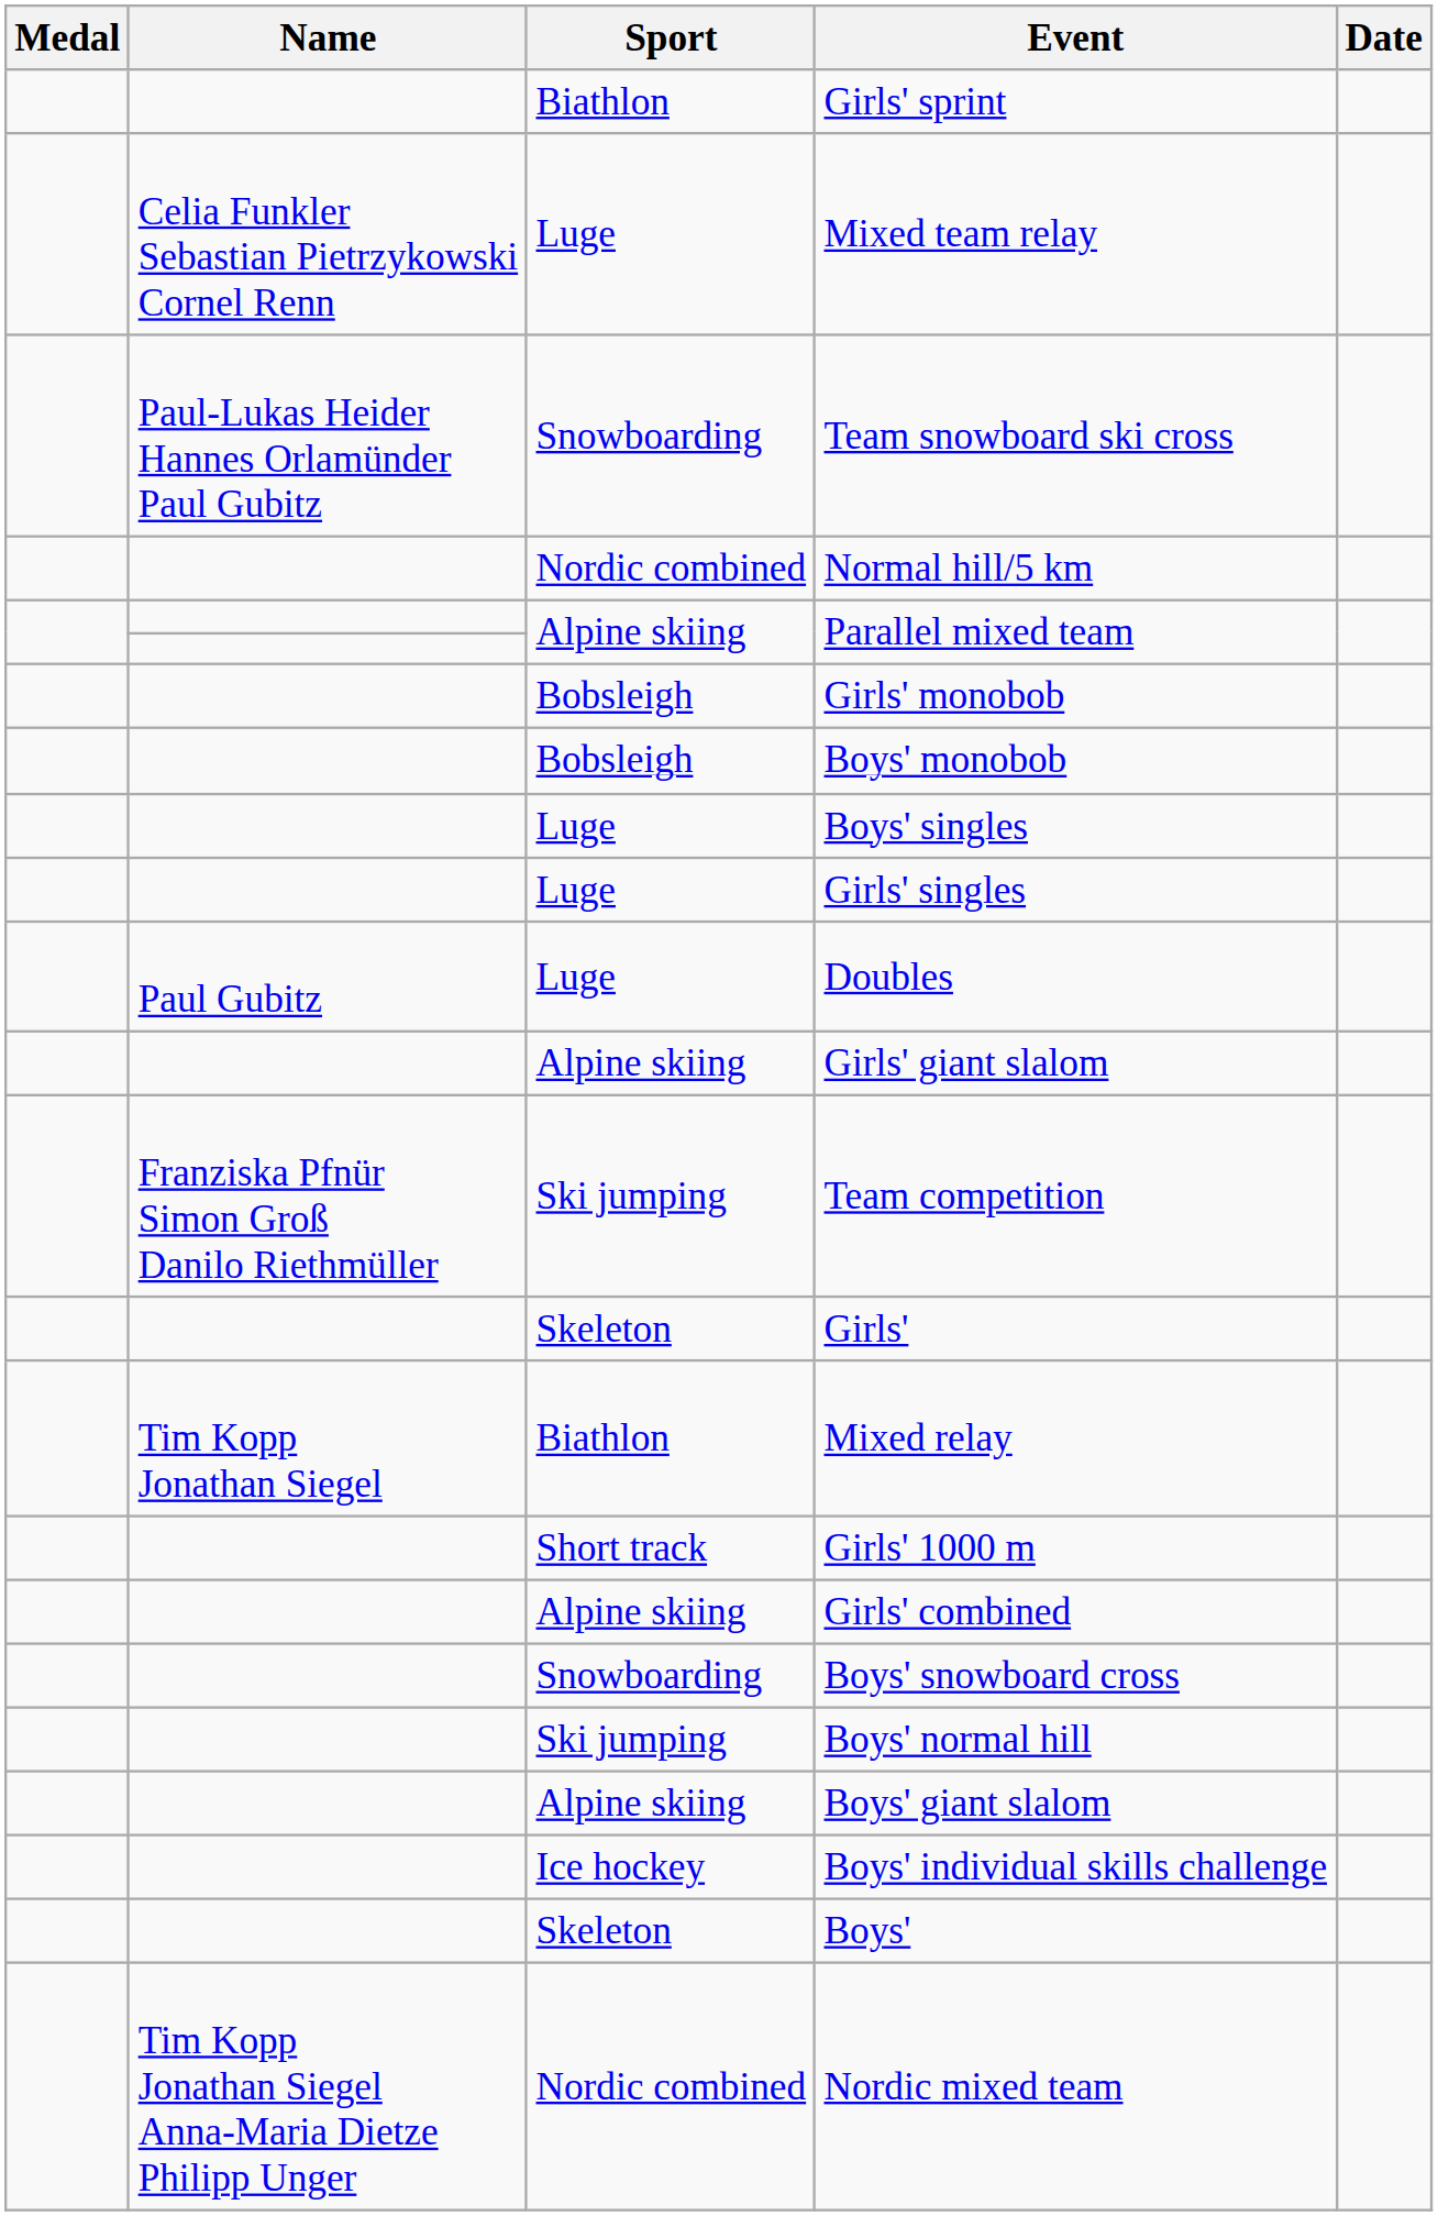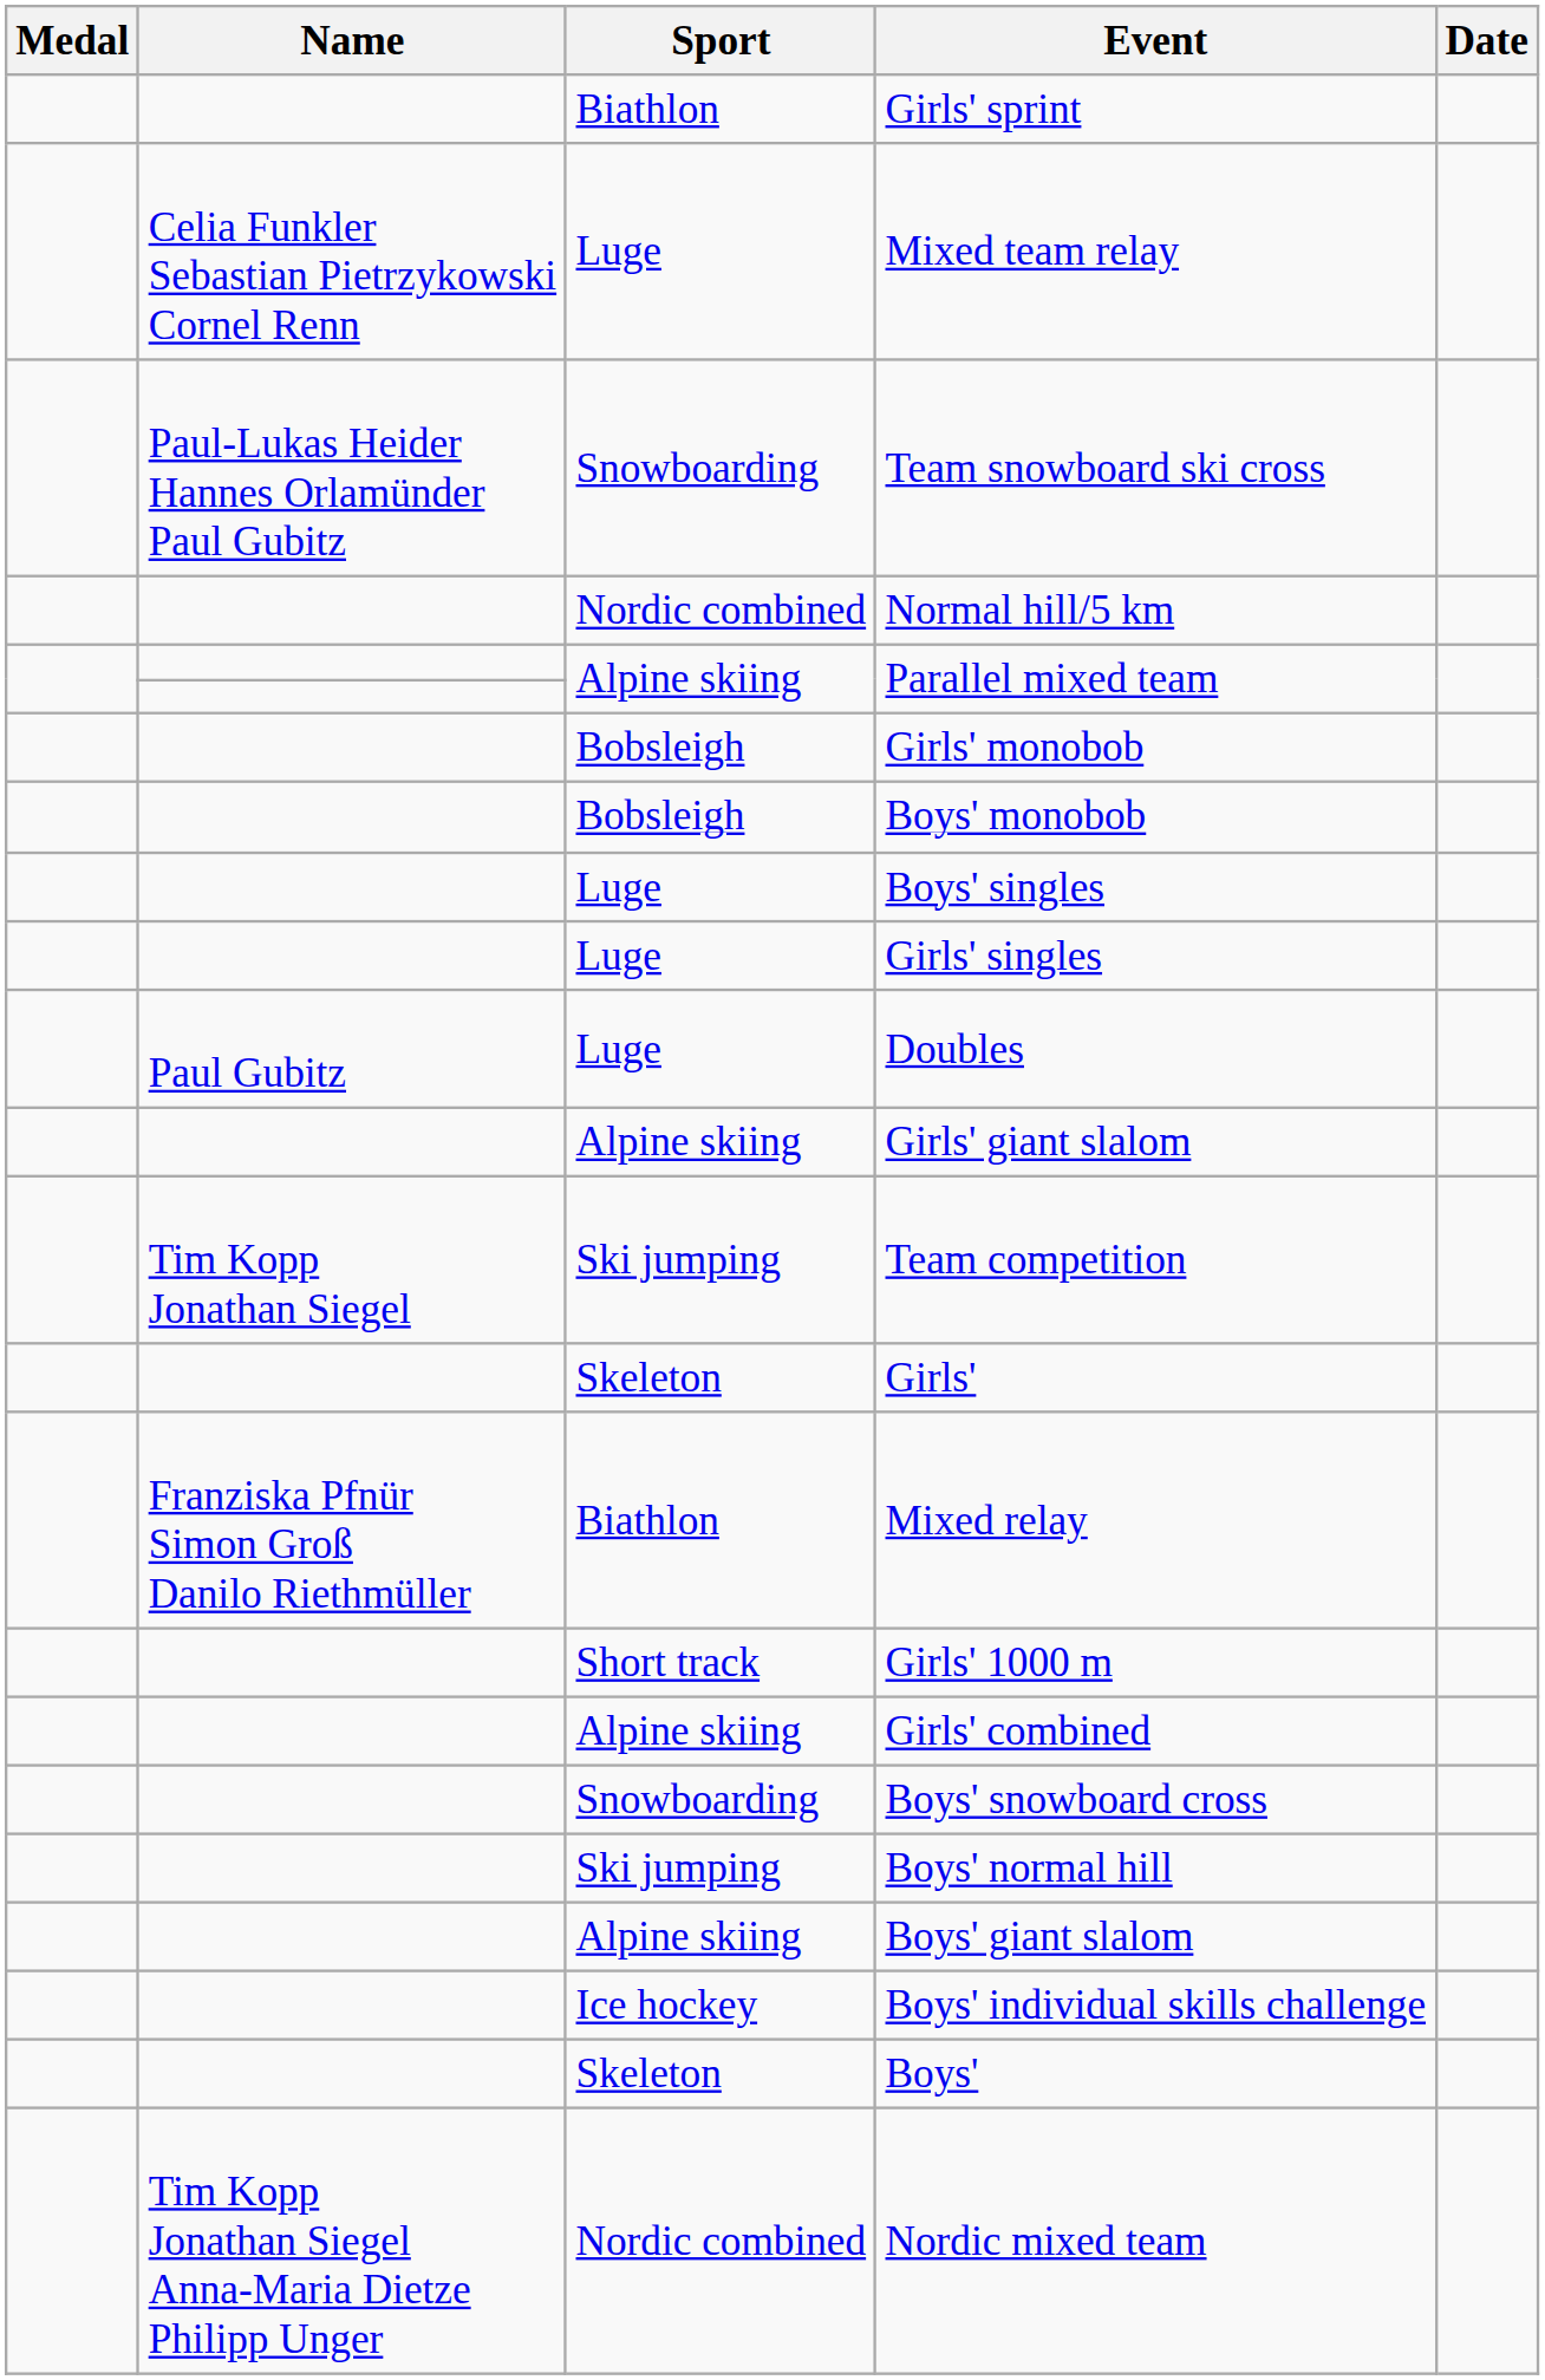Team competition | Name: Franziska Pfnür Simon Groß Danilo Riethmüller -> Tim Kopp Jonathan Siegel
Mixed relay | Name: Tim Kopp Jonathan Siegel -> Franziska Pfnür Simon Groß Danilo Riethmüller
